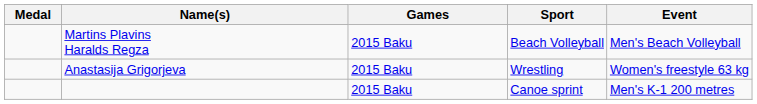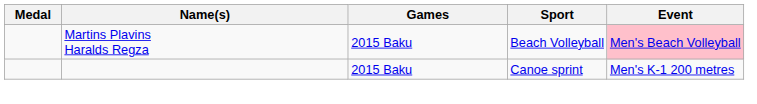Martins Plavins Haralds Regza | Event: no background -> pink background
- row: Anastasija Grigorjeva | 2015 Baku | Wrestling | Women's freestyle 63 kg
